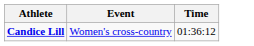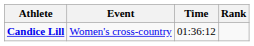+ column: Rank
